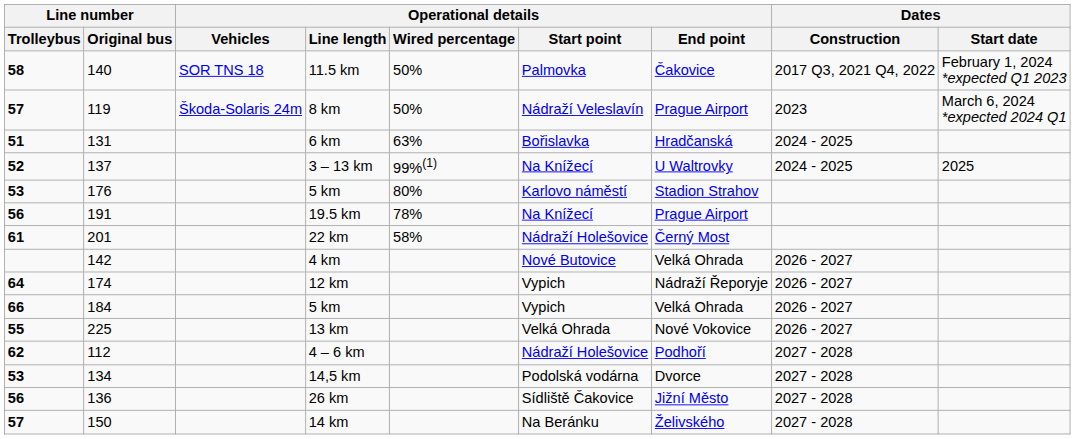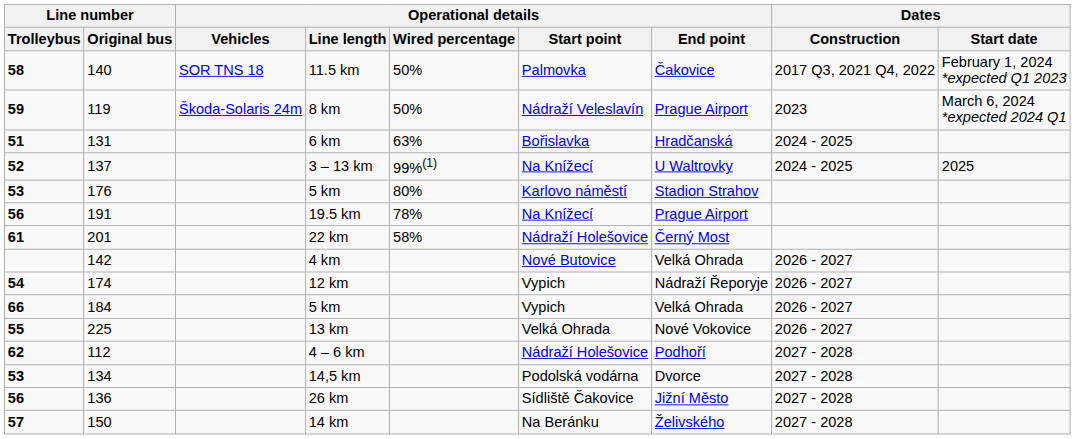8 km | Line number / Trolleybus: 57 -> 59
12 km | Line number / Trolleybus: 64 -> 54
